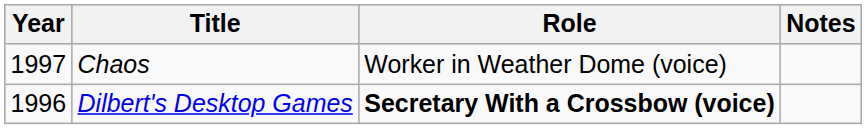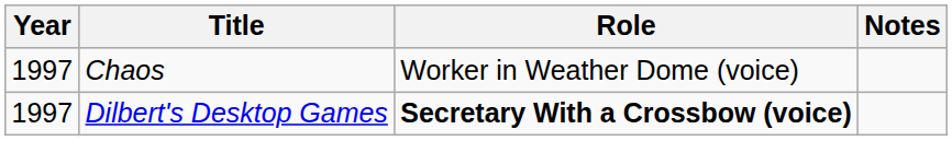Dilbert's Desktop Games | Year: 1996 -> 1997
